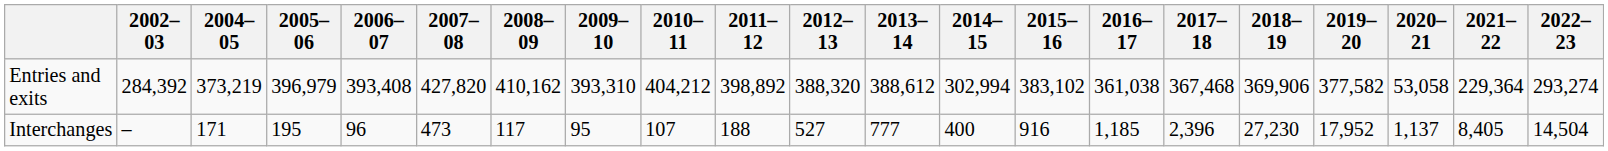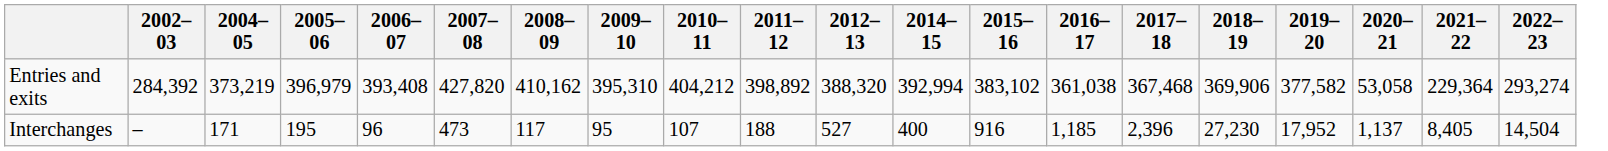- column: 2013–14 | 388,612 | 777
Entries and exits | 2009–10: 393,310 -> 395,310
Entries and exits | 2014–15: 302,994 -> 392,994
